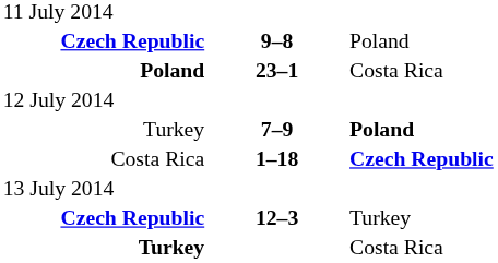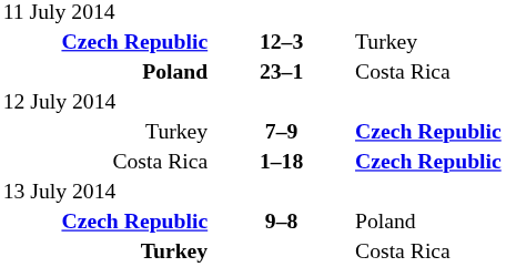rows swapped: Czech Republic / 12–3 <-> Czech Republic / 9–8
Turkey / 7–9 | column 3: Poland -> Czech Republic
